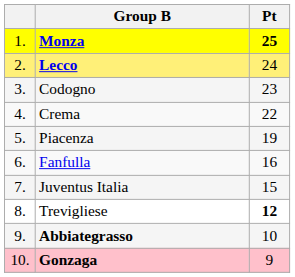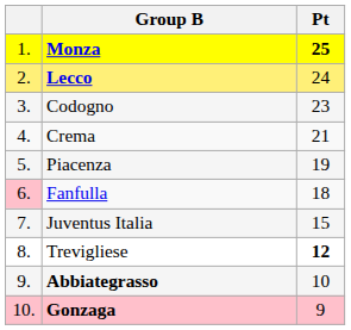Crema | Pt: 22 -> 21
Fanfulla | column 1: no background -> pink background
Fanfulla | Pt: 16 -> 18
